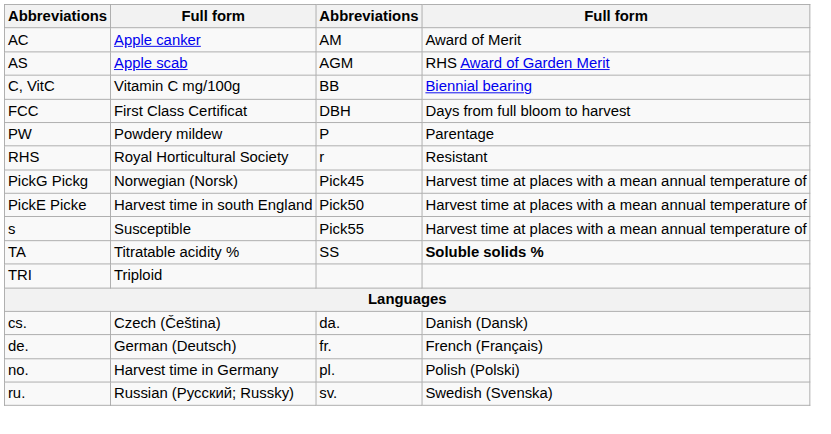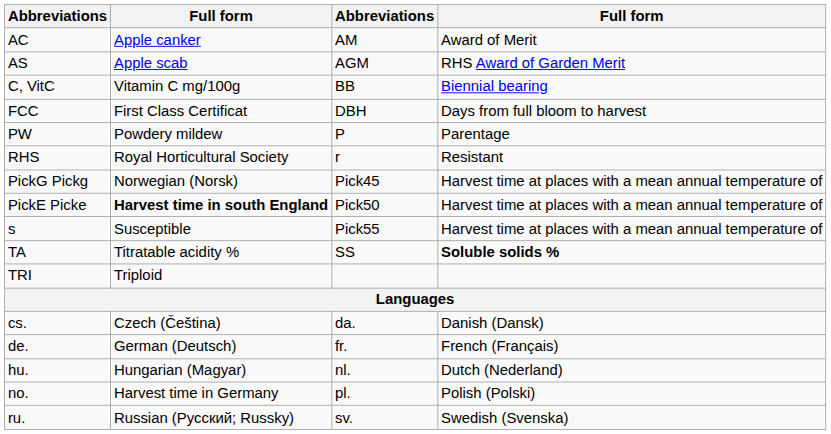PickE Picke | column 2: normal -> bold
+ row: hu. | Hungarian (Magyar) | nl. | Dutch (Nederland)
